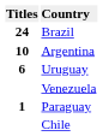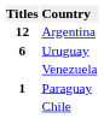- row: 24 | Brazil
Argentina | column 1: 10 -> 12
